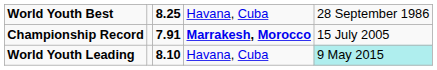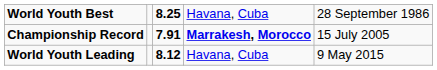World Youth Leading | column 3: 8.10 -> 8.12
World Youth Leading | column 5: paleturquoise background -> no background
